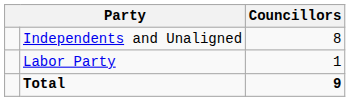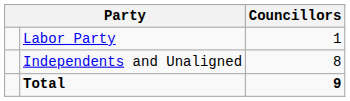rows swapped: Independents and Unaligned <-> Labor Party
